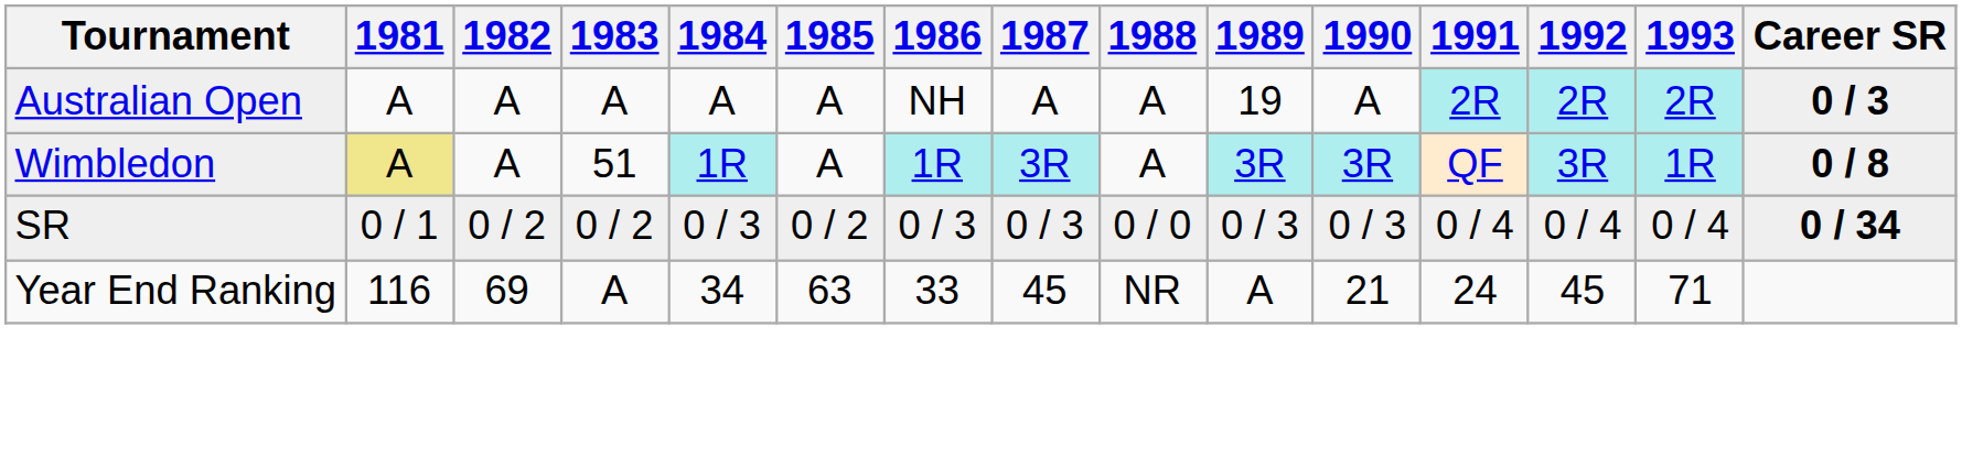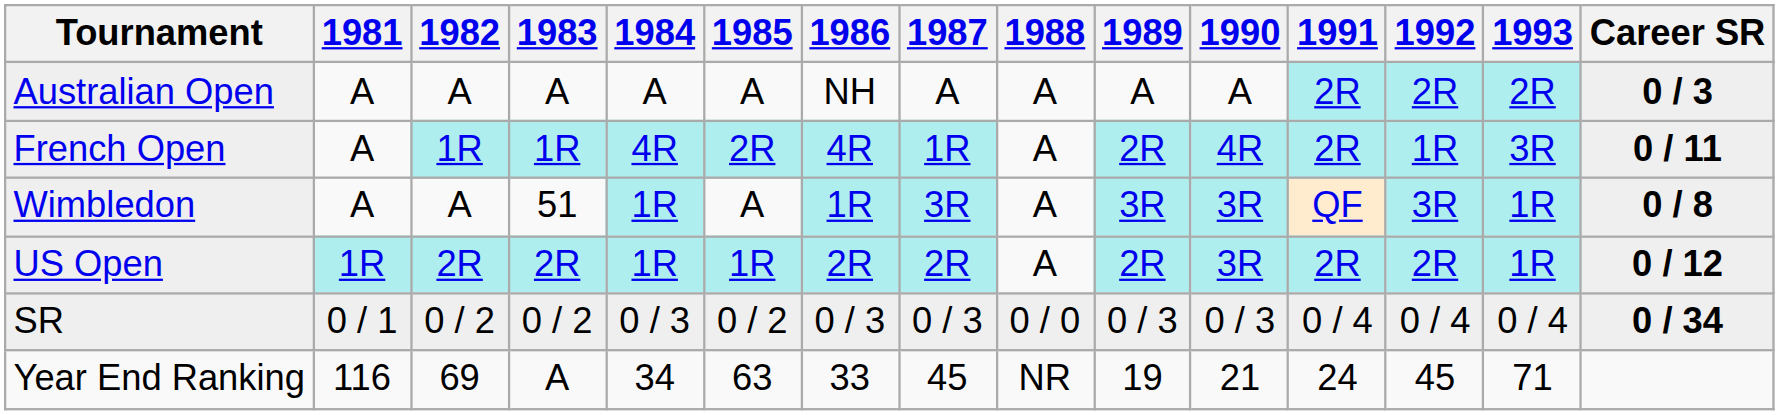Australian Open | 1989: 19 -> A
+ row: French Open | A | 1R | 1R | 4R | 2R | 4R | 1R | A | 2R | 4R | 2R | 1R | 3R | 0 / 11
Wimbledon | 1981: khaki background -> no background
+ row: US Open | 1R | 2R | 2R | 1R | 1R | 2R | 2R | A | 2R | 3R | 2R | 2R | 1R | 0 / 12
Year End Ranking | 1989: A -> 19
